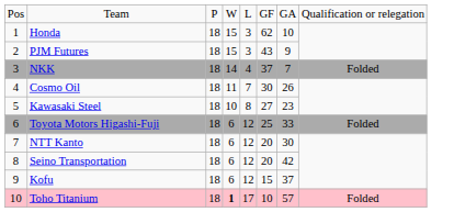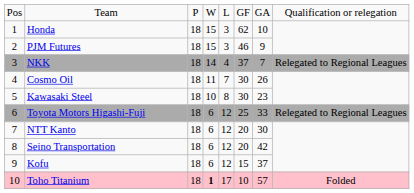PJM Futures | column 6: 43 -> 46
NKK | column 8: Folded -> Relegated to Regional Leagues
Kawasaki Steel | column 6: 27 -> 30
Toyota Motors Higashi-Fuji | column 8: Folded -> Relegated to Regional Leagues
